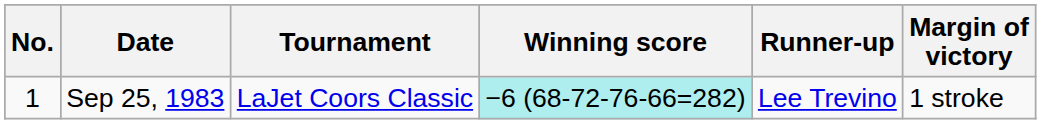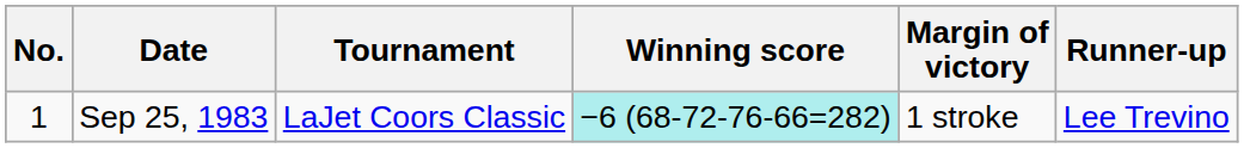columns swapped: Margin of victory <-> Runner-up
